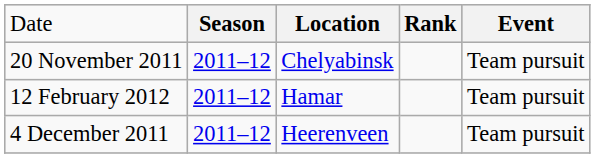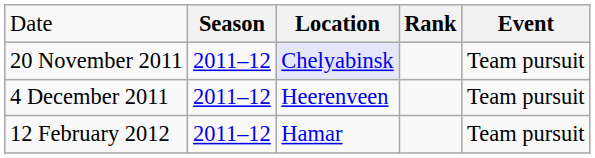20 November 2011 | column 3: no background -> lavender background
rows swapped: 4 December 2011 <-> 12 February 2012
